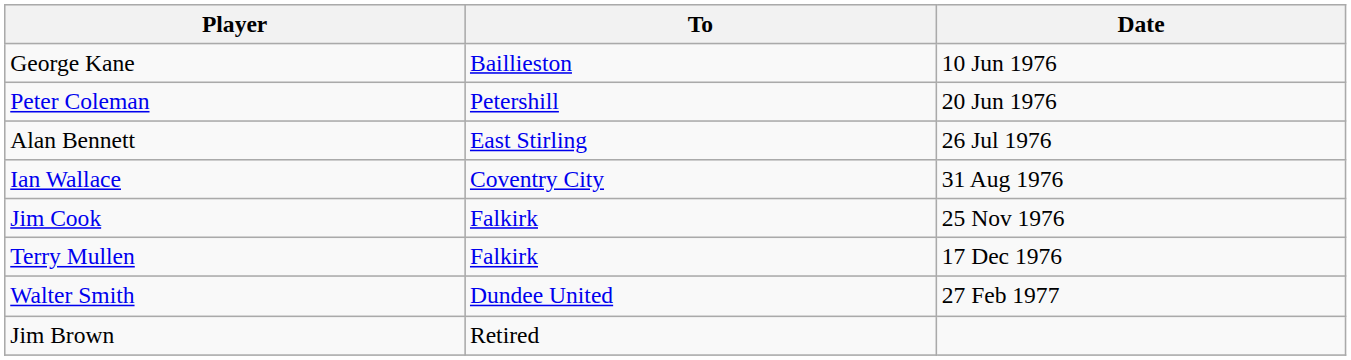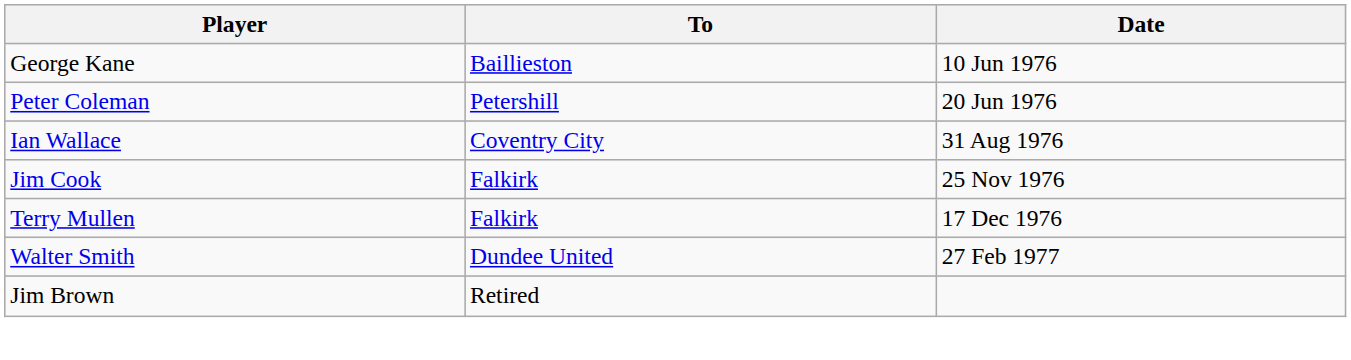- row: Alan Bennett | East Stirling | 26 Jul 1976
